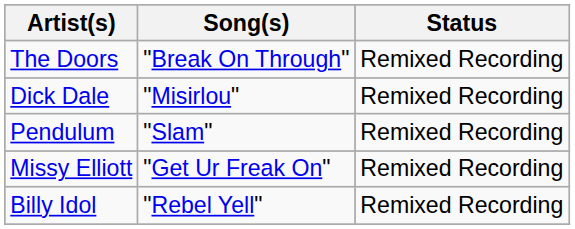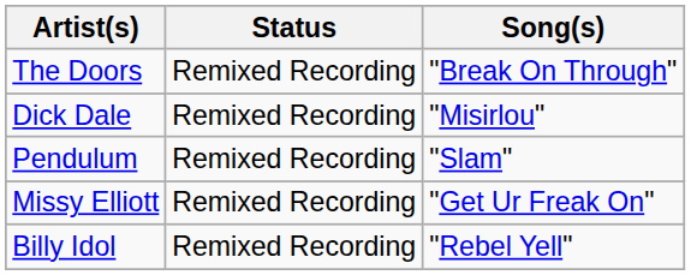columns swapped: Song(s) <-> Status
